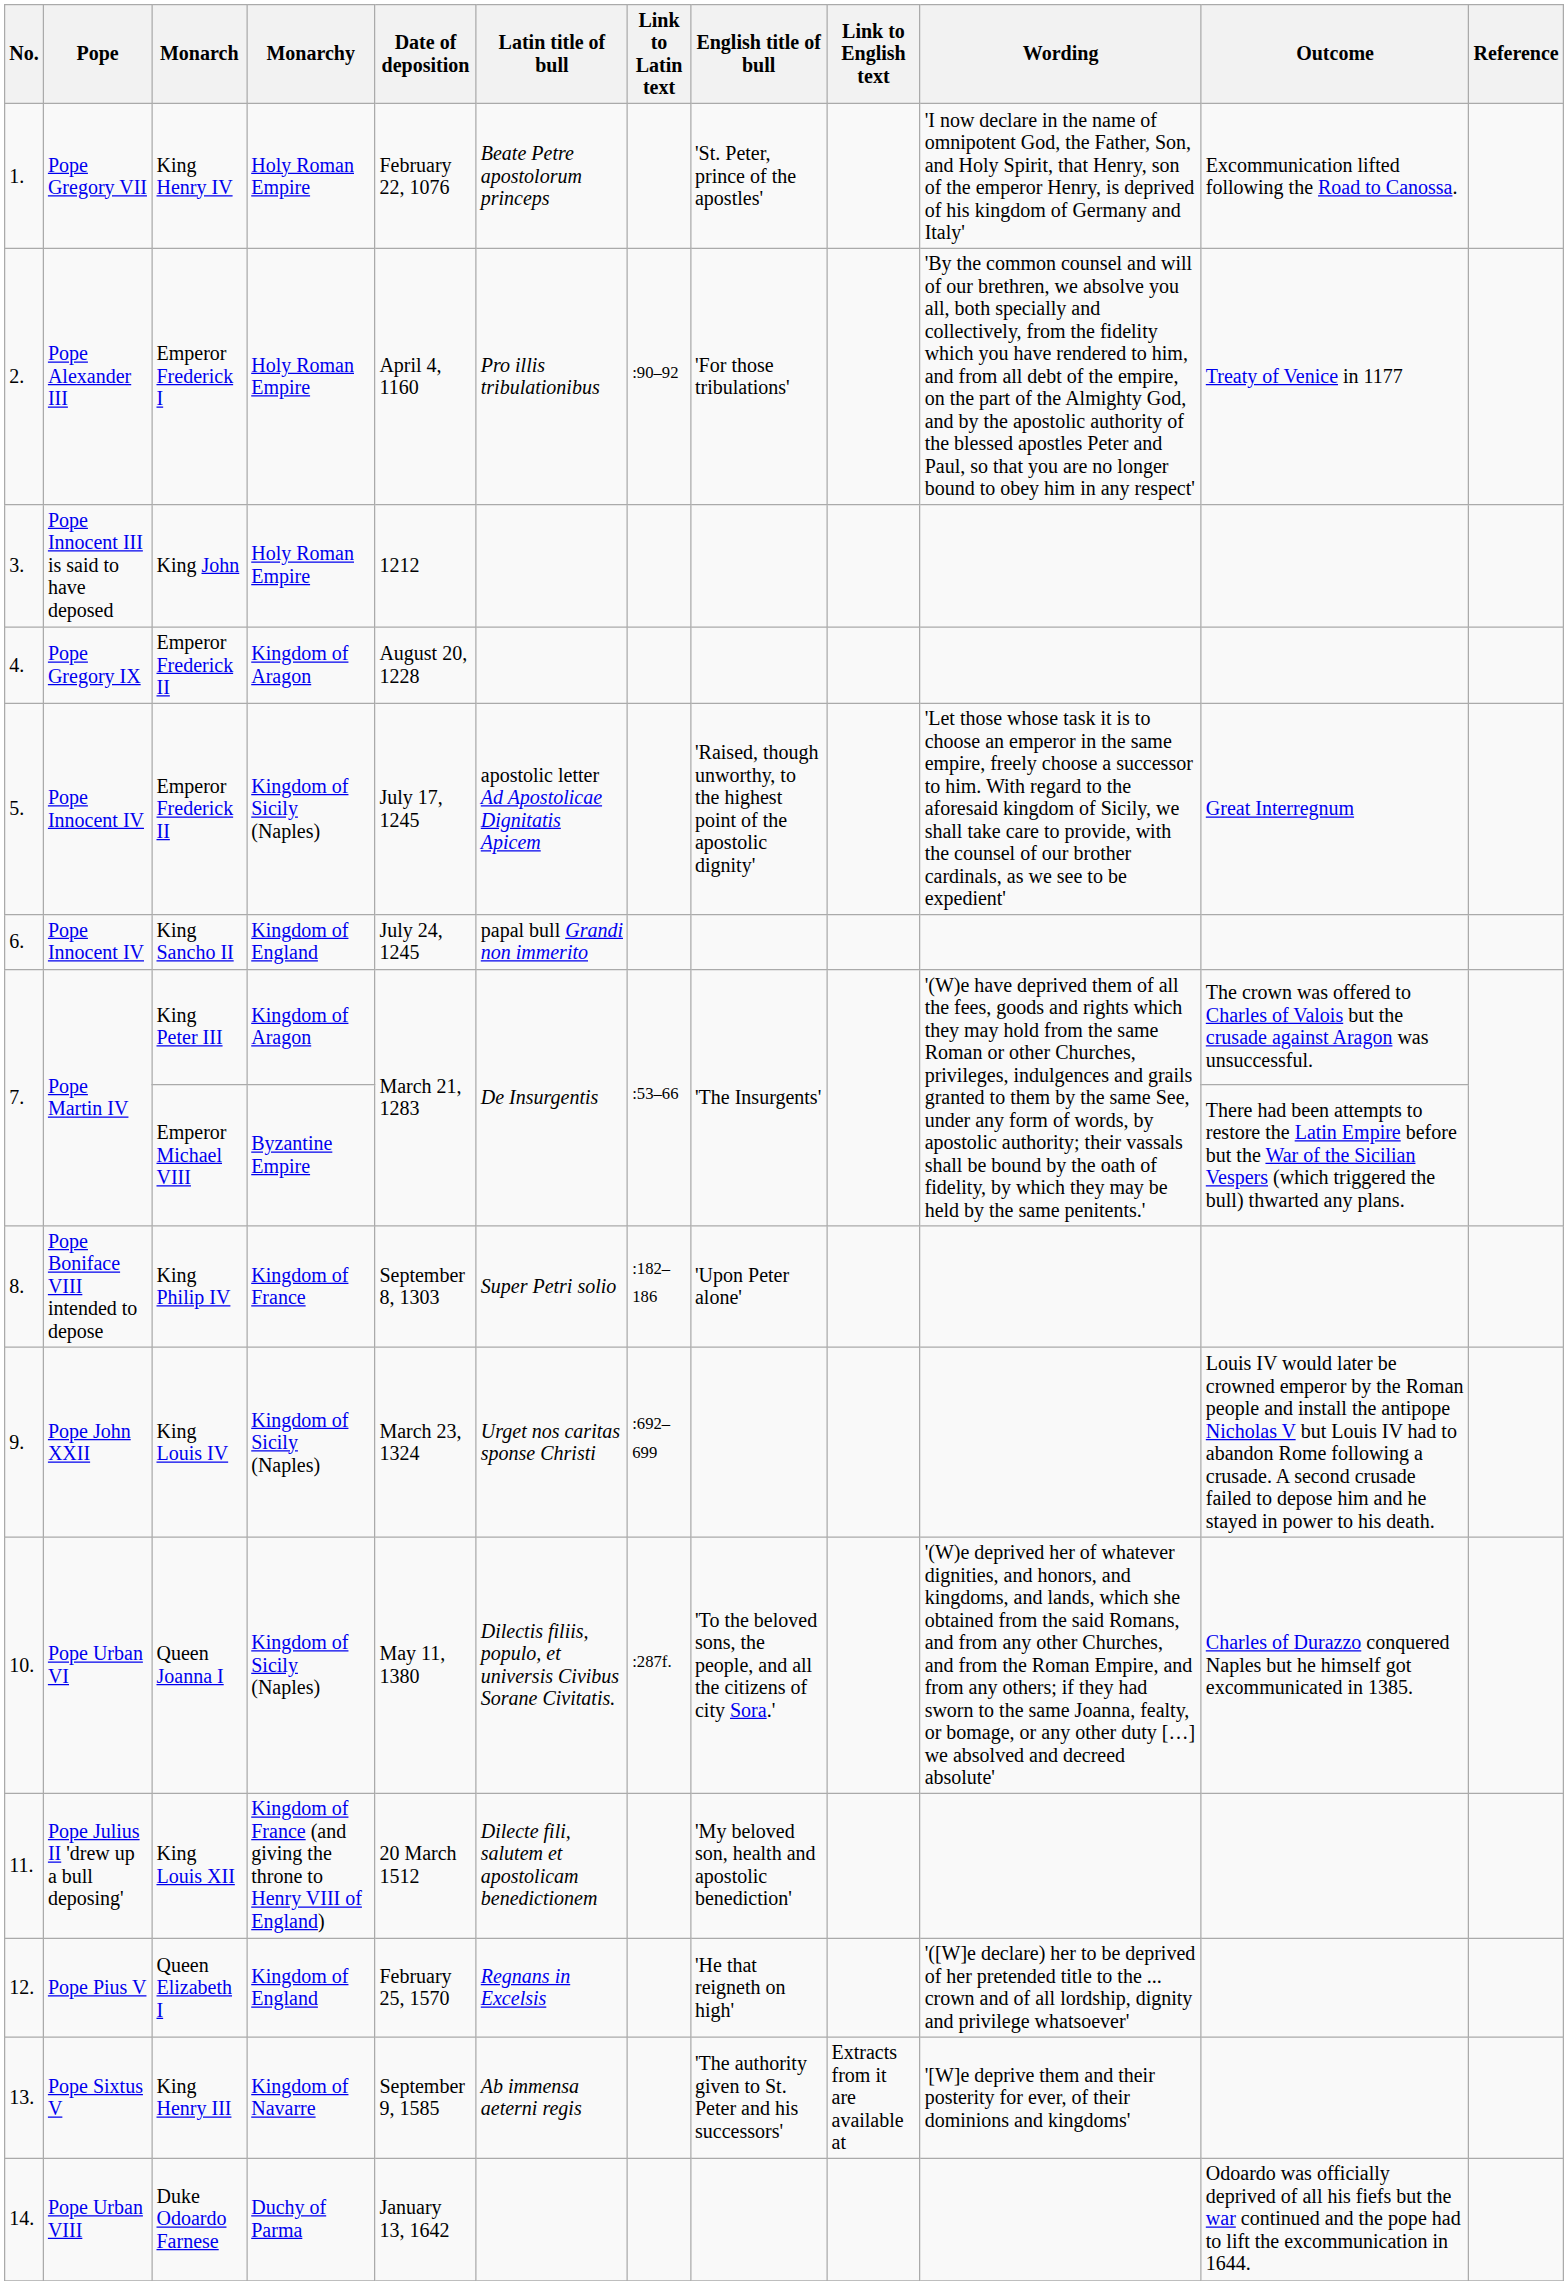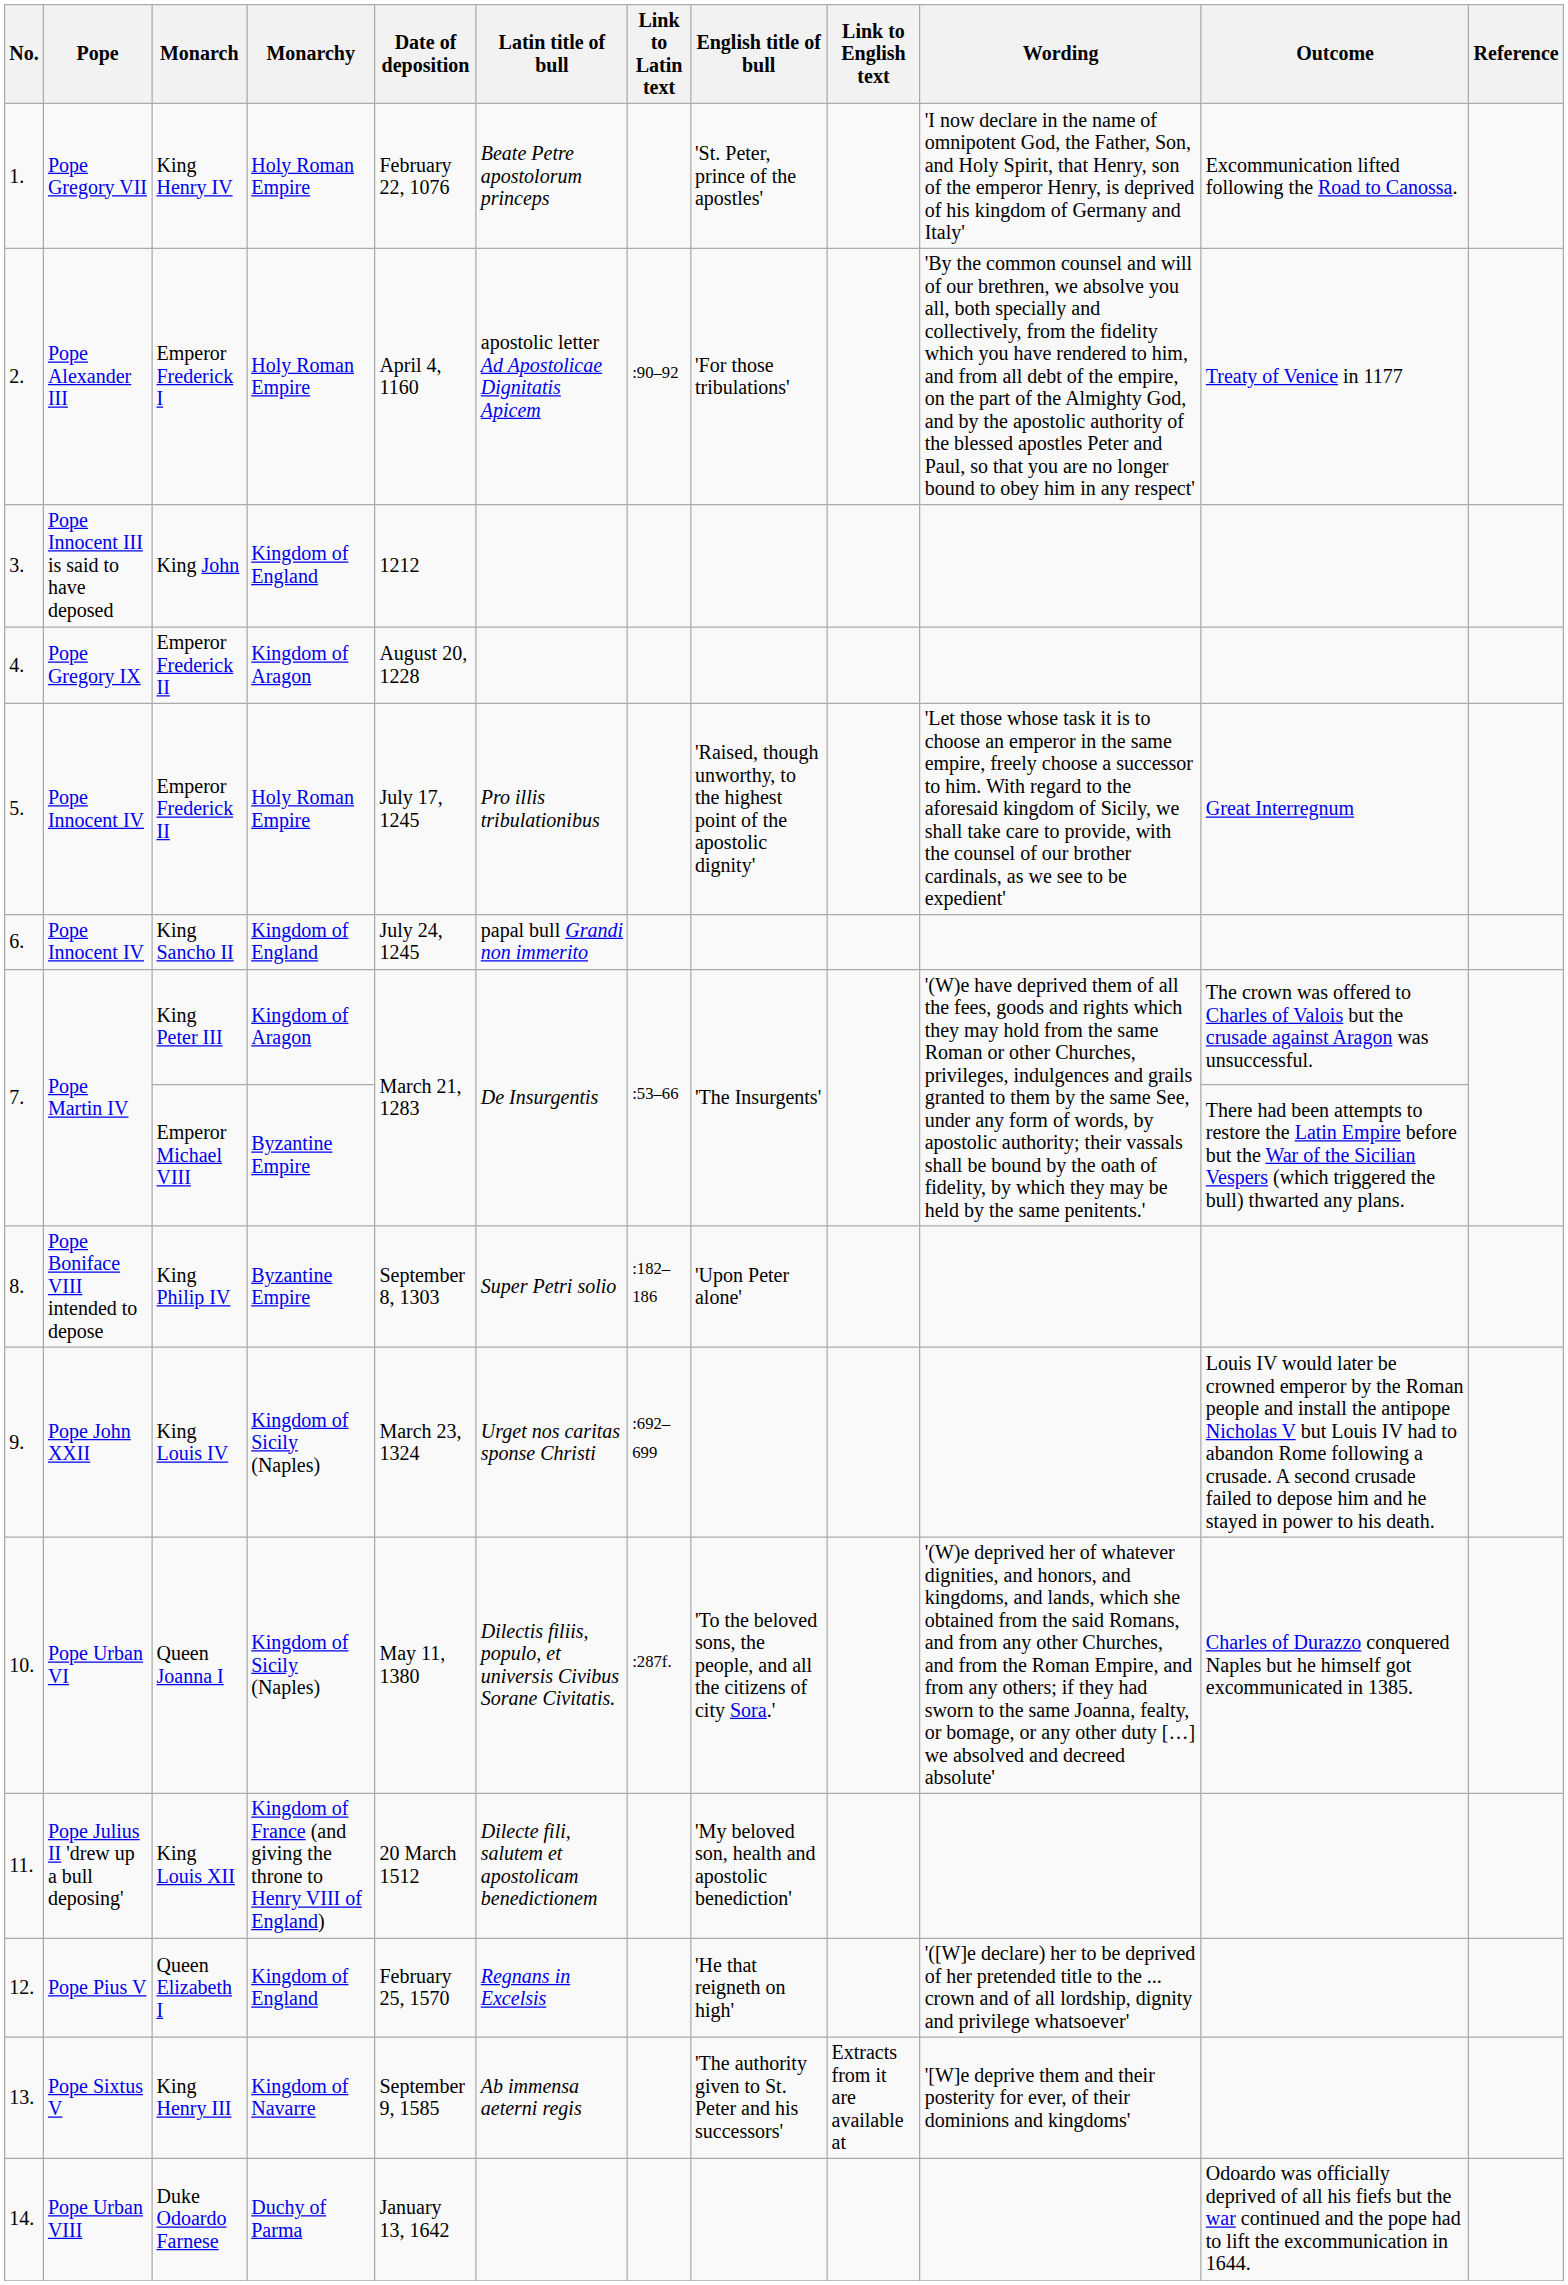Emperor Frederick I | Latin title of bull: Pro illis tribulationibus -> apostolic letter Ad Apostolicae Dignitatis Apicem
King John | Monarchy: Holy Roman Empire -> Kingdom of England
5. / Emperor Frederick II | Monarchy: Kingdom of Sicily (Naples) -> Holy Roman Empire
5. / Emperor Frederick II | Latin title of bull: apostolic letter Ad Apostolicae Dignitatis Apicem -> Pro illis tribulationibus
King Philip IV | Monarchy: Kingdom of France -> Byzantine Empire
